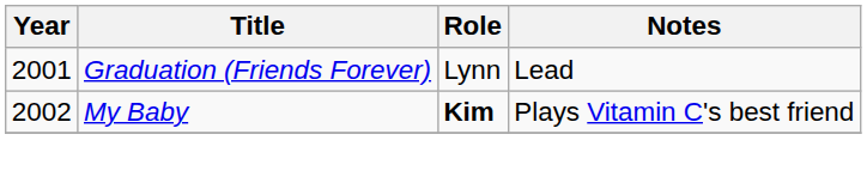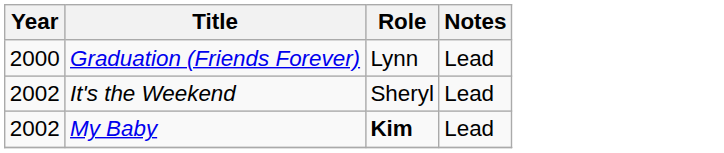Graduation (Friends Forever) | Year: 2001 -> 2000
+ row: 2002 | It's the Weekend | Sheryl | Lead
My Baby | Notes: Plays Vitamin C's best friend -> Lead
